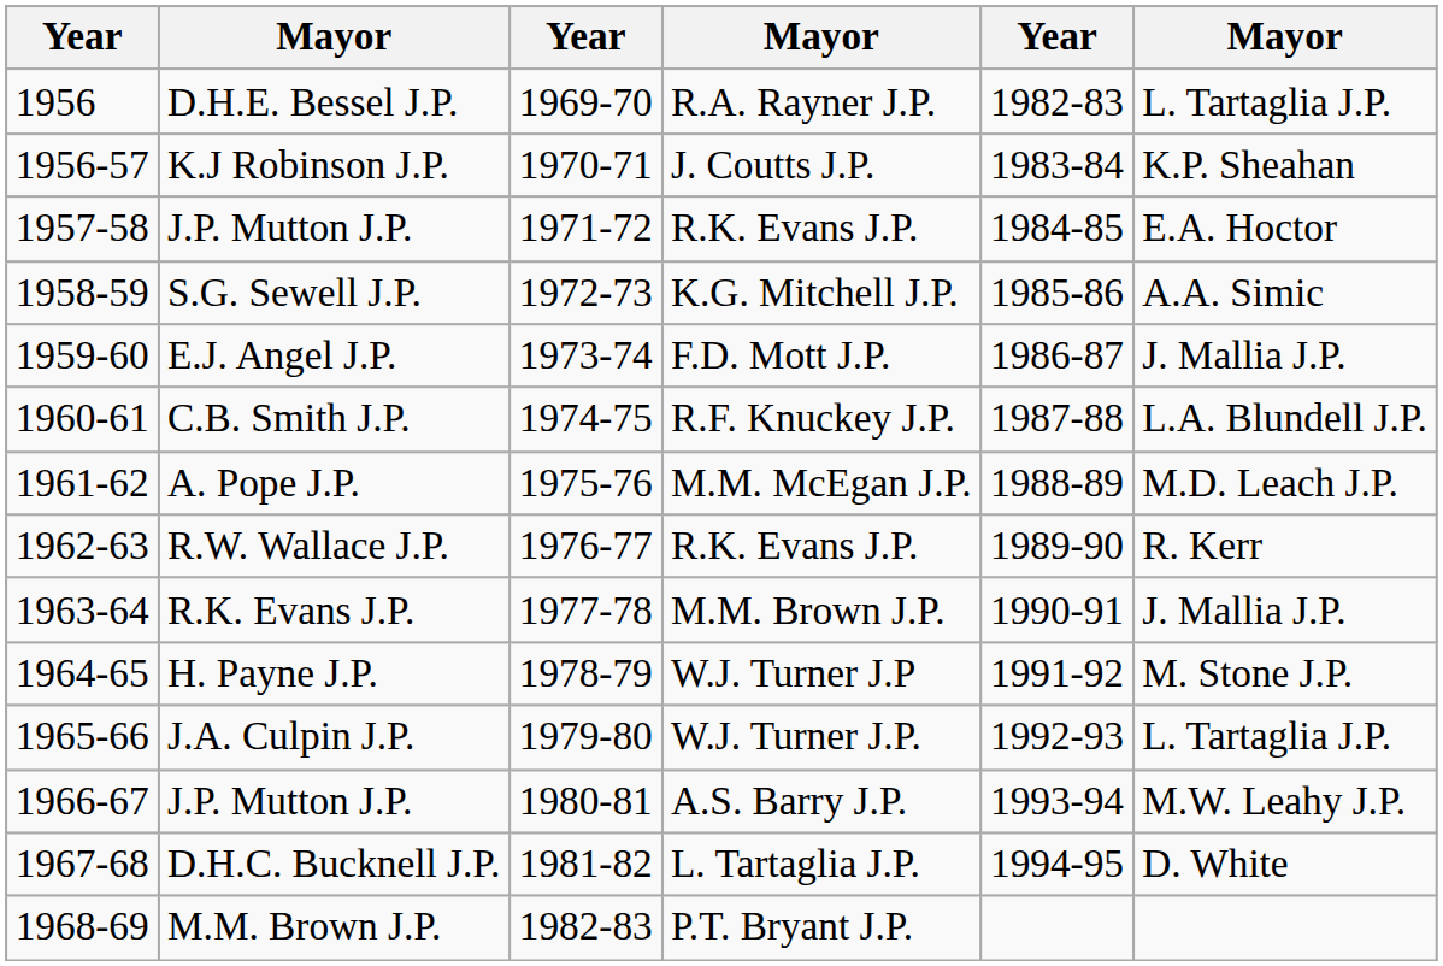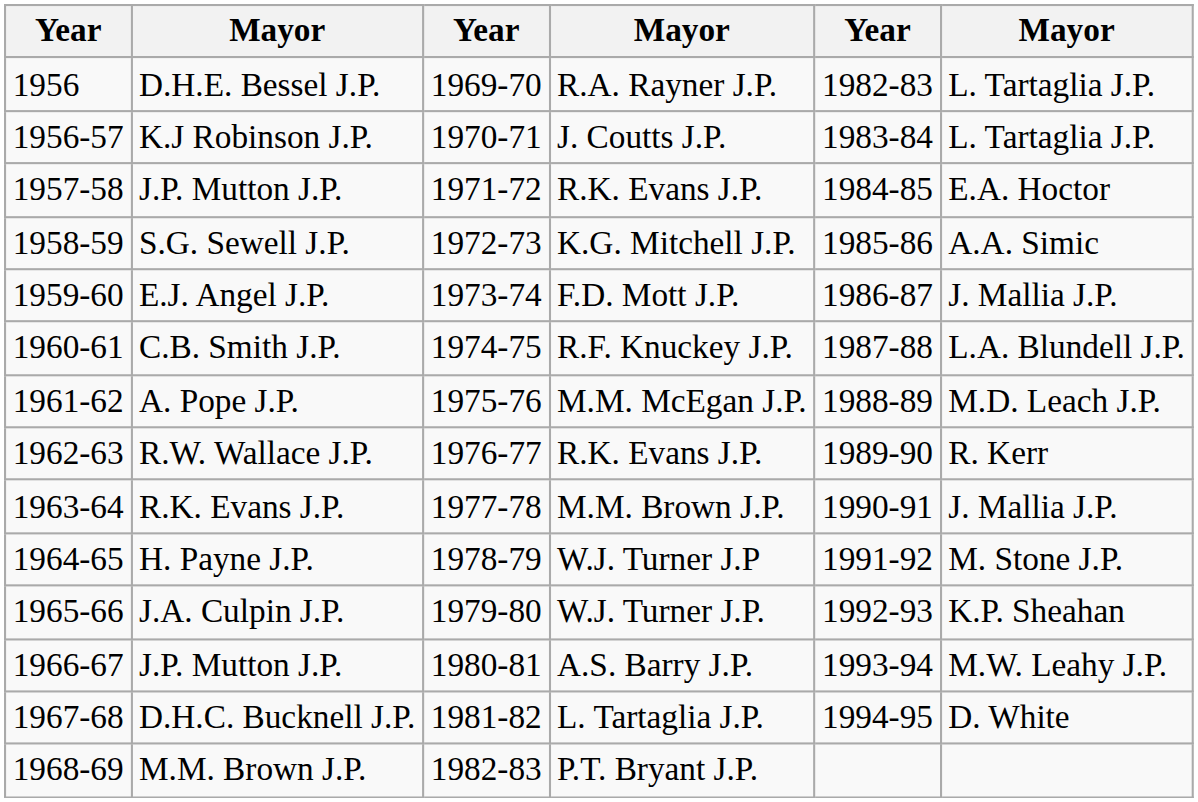K.J Robinson J.P. | column 6: K.P. Sheahan -> L. Tartaglia J.P.
J.A. Culpin J.P. | column 6: L. Tartaglia J.P. -> K.P. Sheahan
